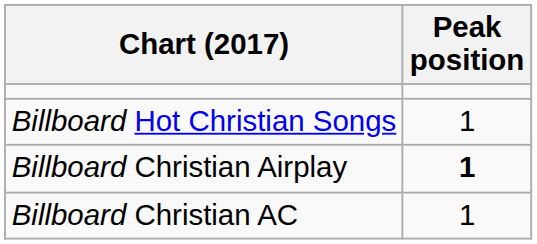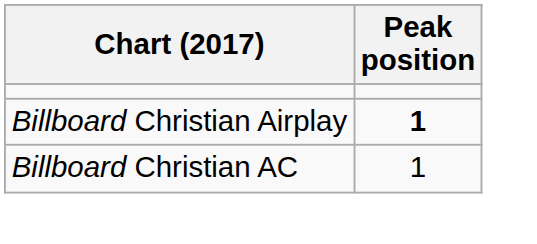- row: Billboard Hot Christian Songs | 1
